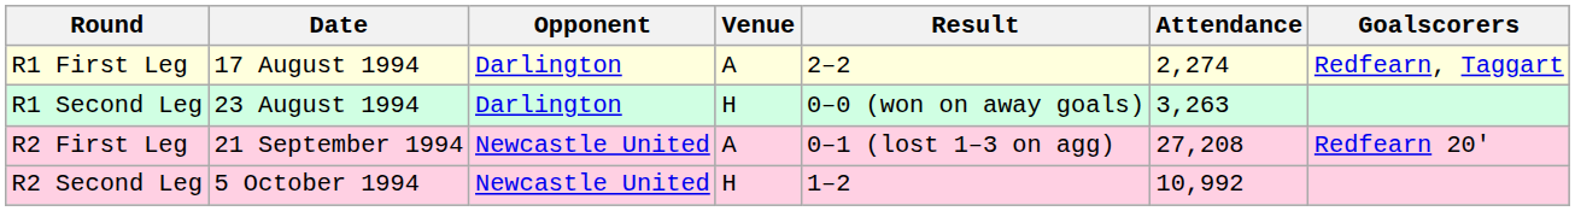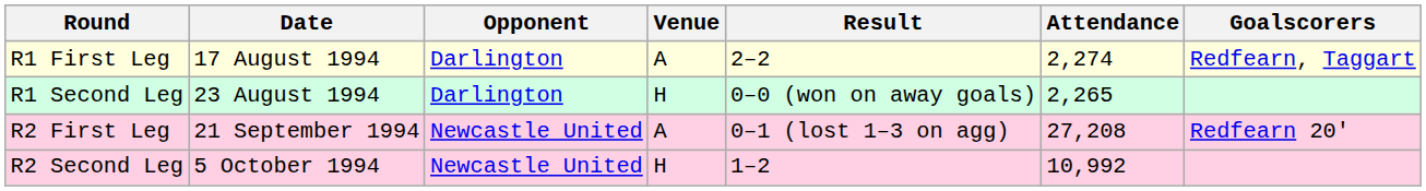R1 Second Leg | Attendance: 3,263 -> 2,265
